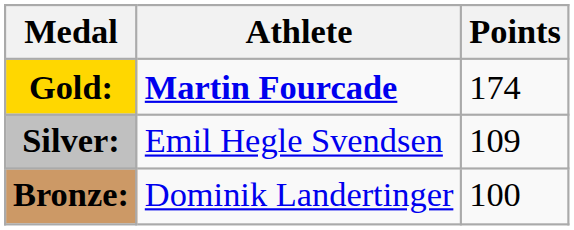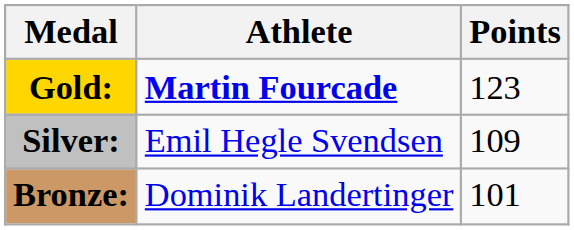Gold: | Points: 174 -> 123
Bronze: | Points: 100 -> 101
